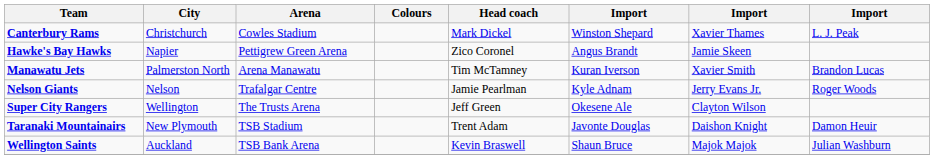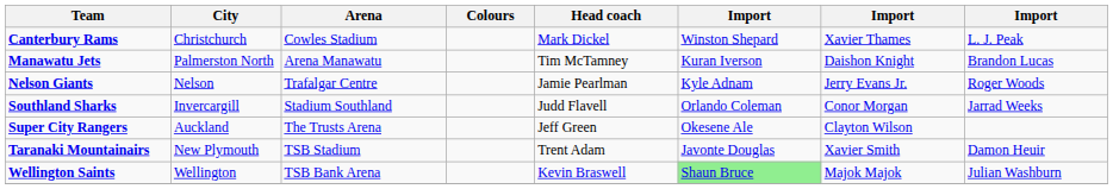- row: Hawke's Bay Hawks | Napier | Pettigrew Green Arena | Zico Coronel | Angus Brandt | Jamie Skeen
Manawatu Jets | column 7: Xavier Smith -> Daishon Knight
+ row: Southland Sharks | Invercargill | Stadium Southland | Judd Flavell | Orlando Coleman | Conor Morgan | Jarrad Weeks
Super City Rangers | City: Wellington -> Auckland
Taranaki Mountainairs | column 7: Daishon Knight -> Xavier Smith
Wellington Saints | City: Auckland -> Wellington
Wellington Saints | column 6: no background -> lightgreen background
